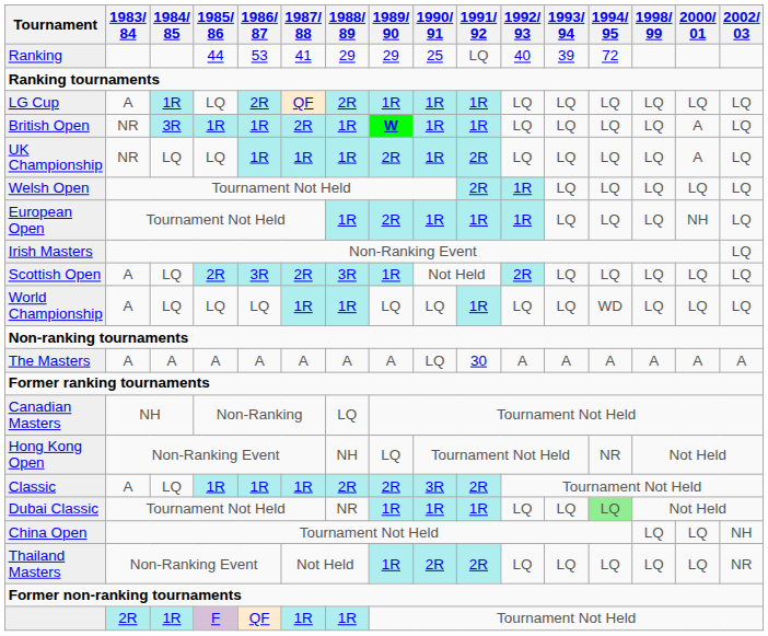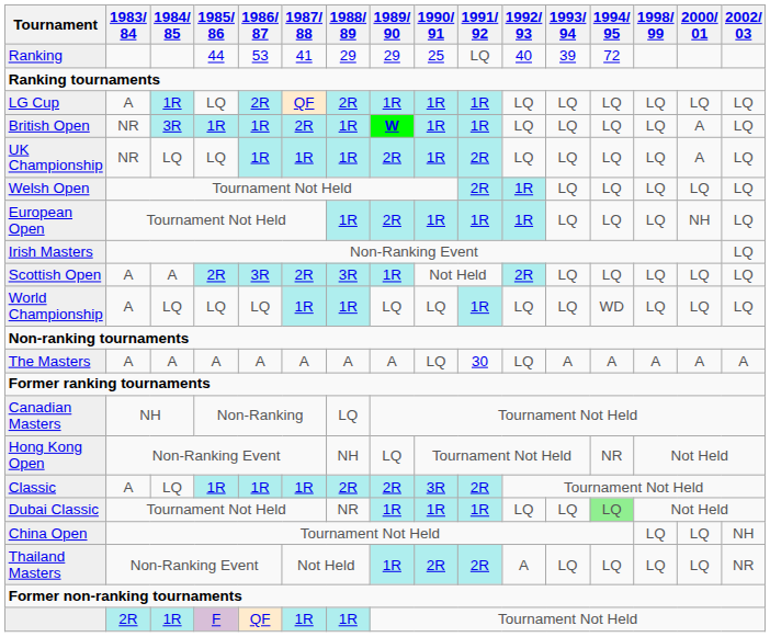Scottish Open | 1984/ 85: LQ -> A
The Masters | 1992/ 93: A -> LQ
Thailand Masters | 1992/ 93: LQ -> A
